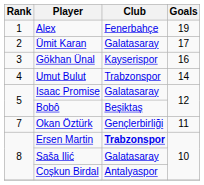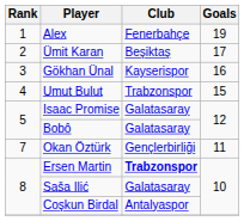Ümit Karan | Club: Galatasaray -> Beşiktaş
Umut Bulut | Goals: 14 -> 15
Bobô | Club: Beşiktaş -> Galatasaray
